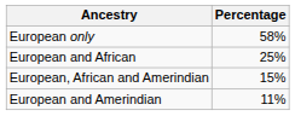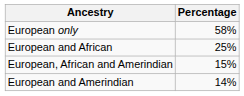European and Amerindian | Percentage: 11% -> 14%
